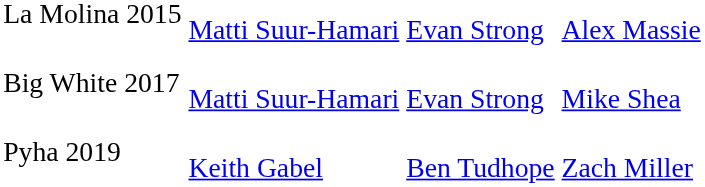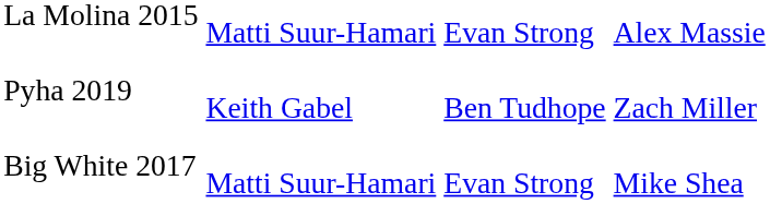rows swapped: Big White 2017 <-> Pyha 2019
